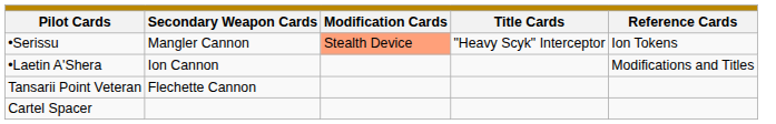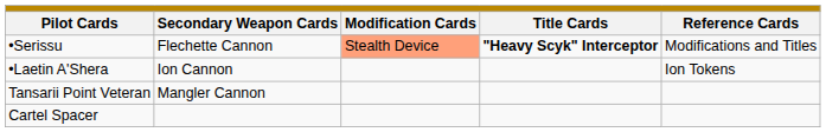•Serissu | column 2: Mangler Cannon -> Flechette Cannon
•Serissu | column 4: normal -> bold
•Serissu | column 5: Ion Tokens -> Modifications and Titles
•Laetin A'Shera | column 5: Modifications and Titles -> Ion Tokens
Tansarii Point Veteran | column 2: Flechette Cannon -> Mangler Cannon
